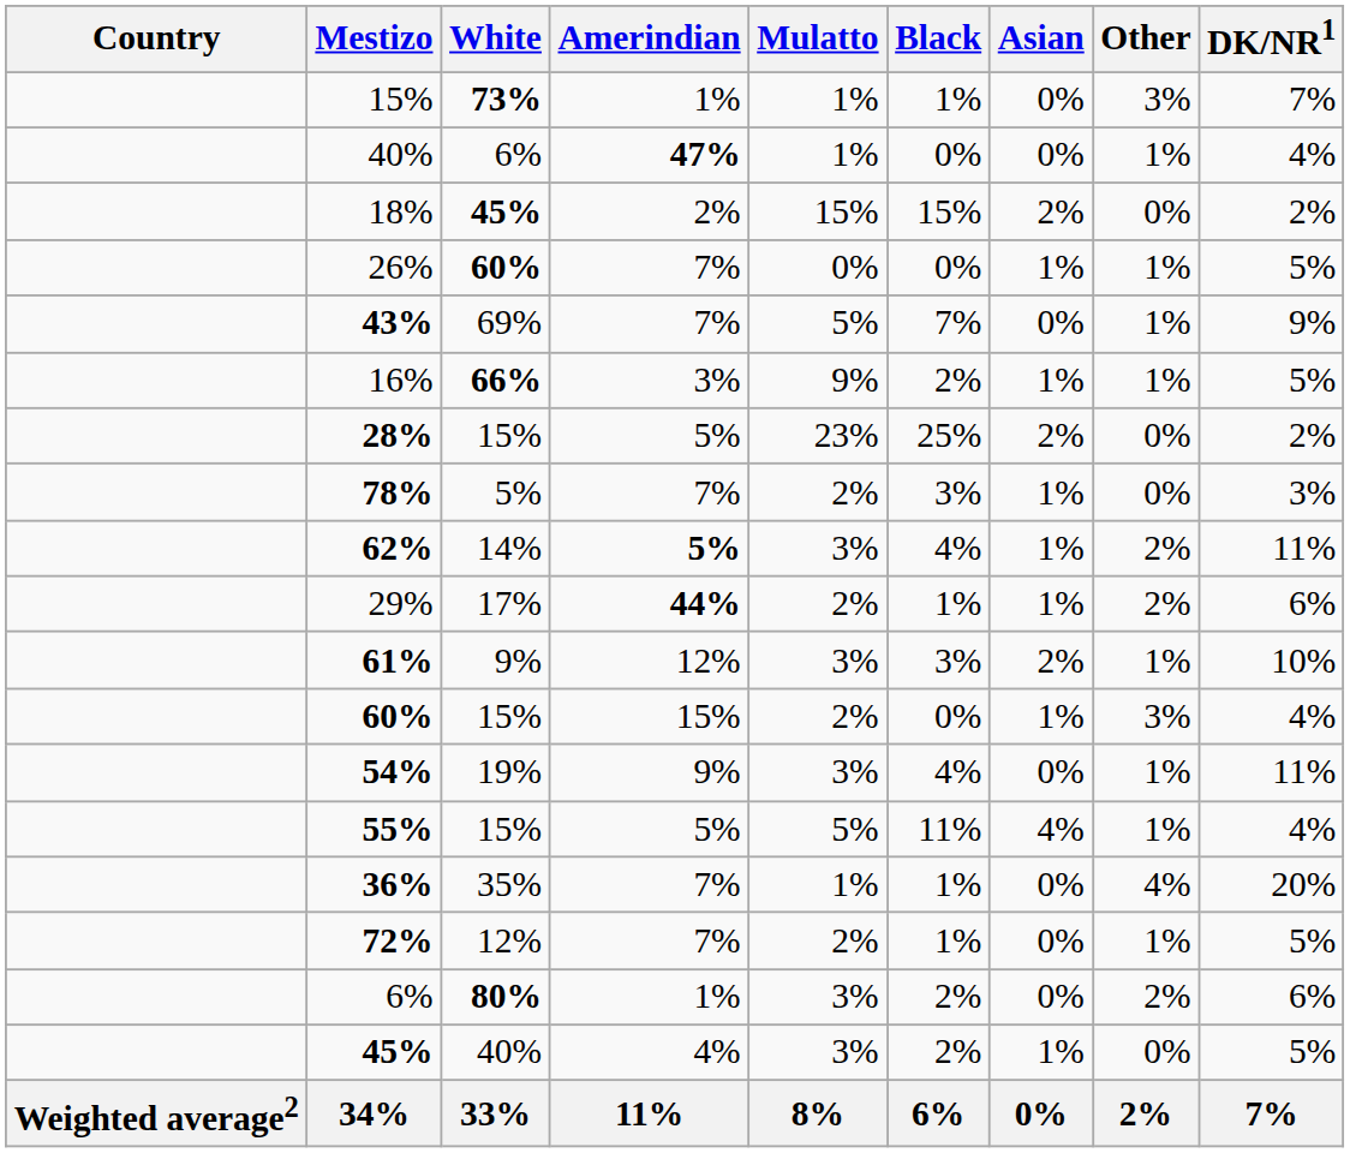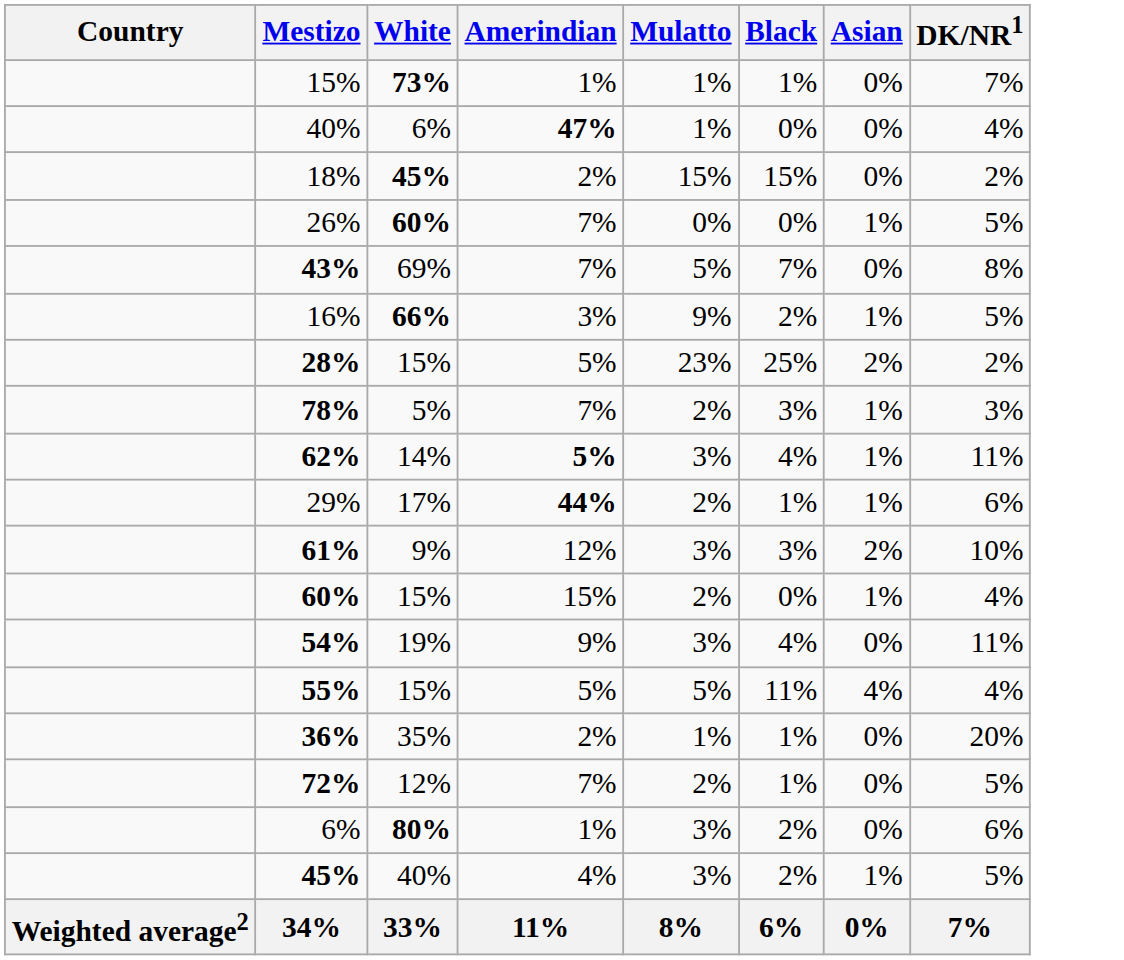- column: Other | 3% | 1% | 0% | 1% | 1% | 1% | 0% | 0% | 2% | 2% | 1% | 3% | 1% | 1% | 4% | 1% | 2% | 0% | 2%
18% | Asian: 2% -> 0%
43% | DK/NR1: 9% -> 8%
36% | Amerindian: 7% -> 2%
